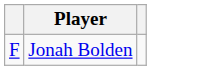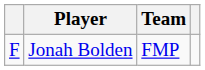+ column: Team | FMP
